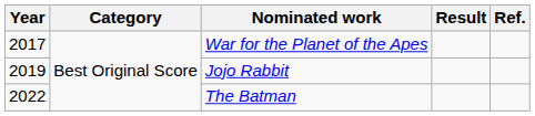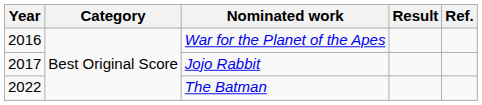War for the Planet of the Apes | Year: 2017 -> 2016
Jojo Rabbit | Year: 2019 -> 2017
